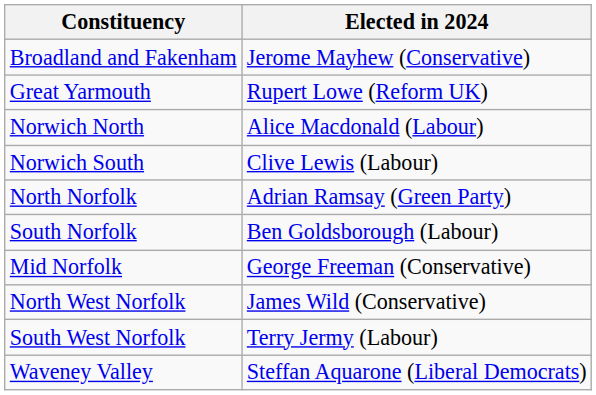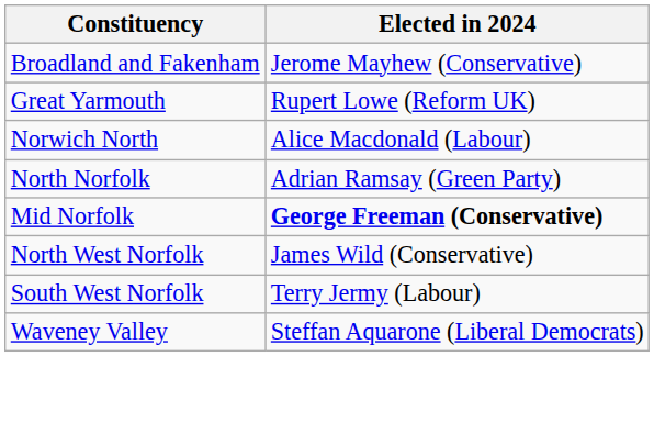- row: Norwich South | Clive Lewis (Labour)
- row: South Norfolk | Ben Goldsborough (Labour)
Mid Norfolk | Elected in 2024: normal -> bold
